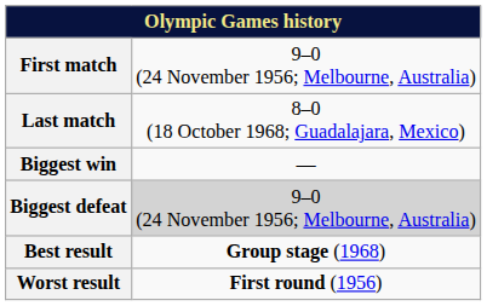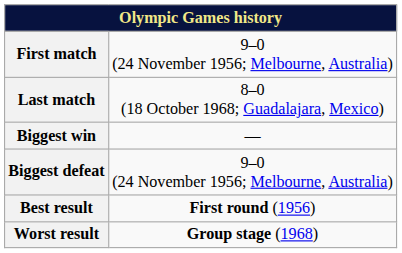Biggest defeat | column 2: lightgrey background -> no background
Best result | column 2: Group stage (1968) -> First round (1956)
Worst result | column 2: First round (1956) -> Group stage (1968)
